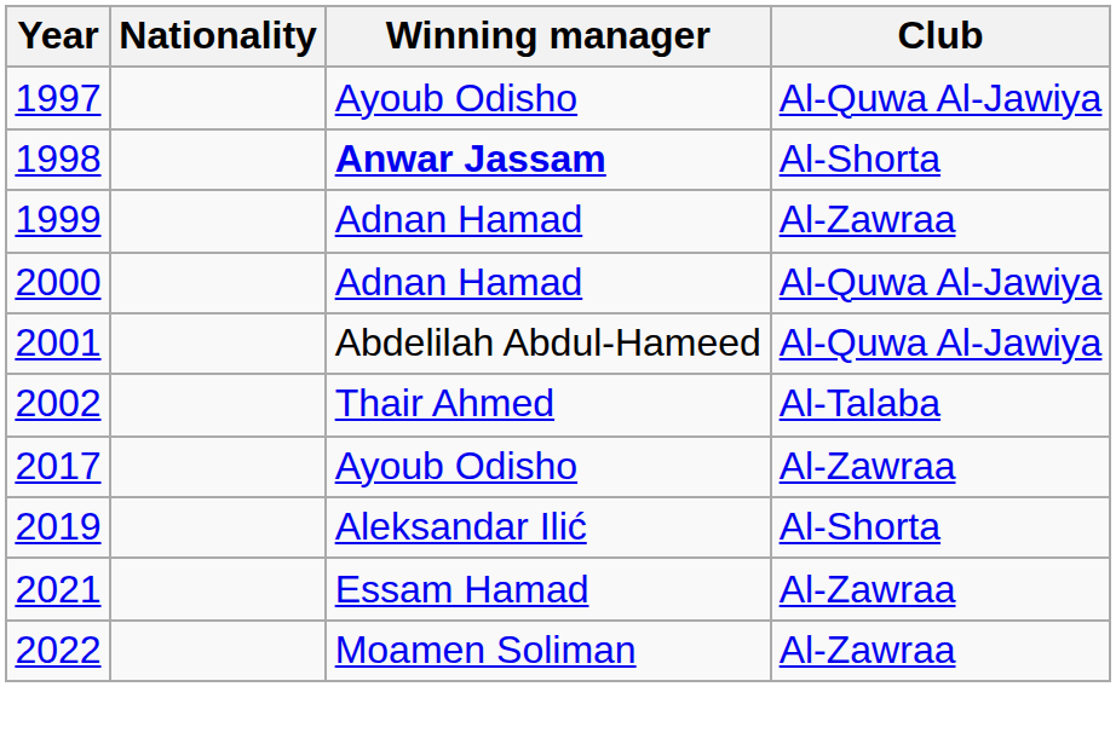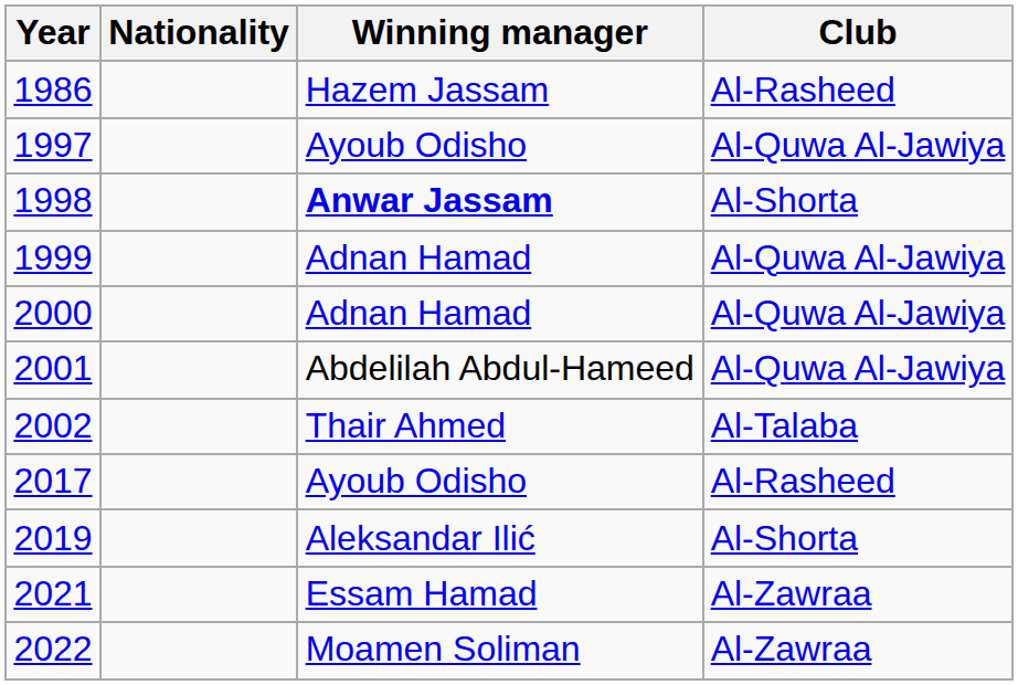+ row: 1986 | Hazem Jassam | Al-Rasheed
1999 | Club: Al-Zawraa -> Al-Quwa Al-Jawiya
2017 | Club: Al-Zawraa -> Al-Rasheed
